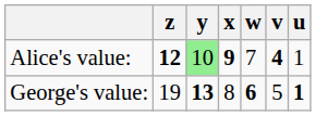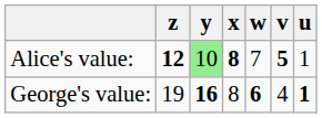Alice's value: | x: 9 -> 8
Alice's value: | v: 4 -> 5
George's value: | y: 13 -> 16
George's value: | v: 5 -> 4
